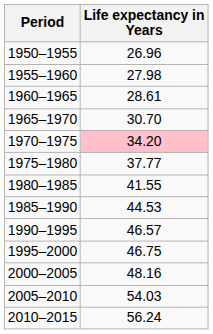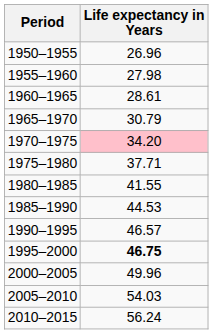1965–1970 | Life expectancy in Years: 30.70 -> 30.79
1975–1980 | Life expectancy in Years: 37.77 -> 37.71
1995–2000 | Life expectancy in Years: normal -> bold
2000–2005 | Life expectancy in Years: 48.16 -> 49.96
